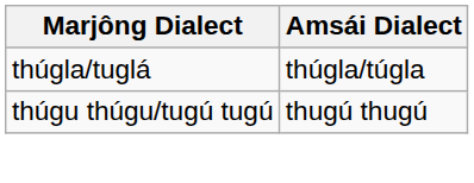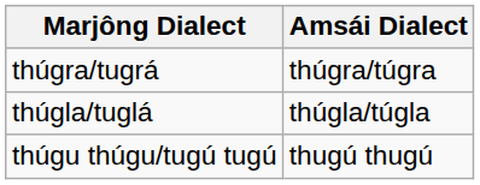+ row: thúgra/tugrá | thúgra/túgra
